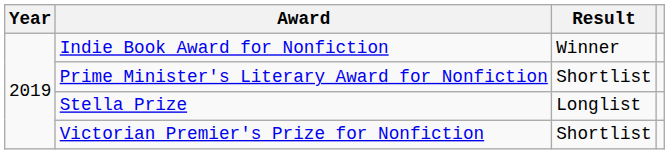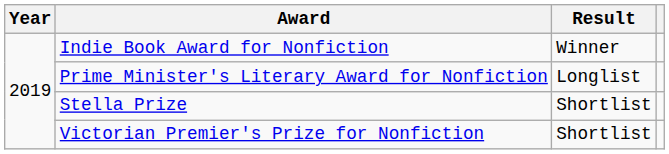Prime Minister's Literary Award for Nonfiction | Result: Shortlist -> Longlist
Stella Prize | Result: Longlist -> Shortlist
